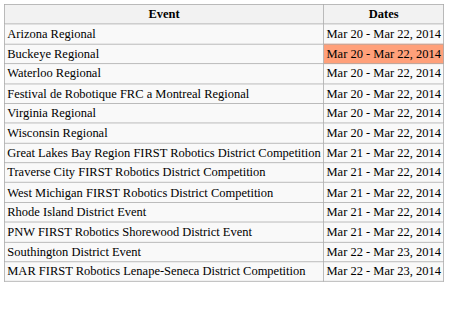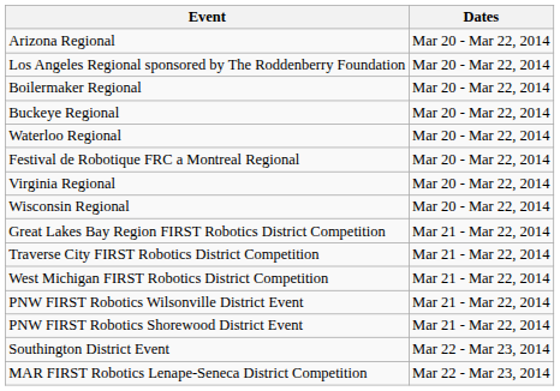+ row: Los Angeles Regional sponsored by The Roddenberry Foundation | Mar 20 - Mar 22, 2014
+ row: Boilermaker Regional | Mar 20 - Mar 22, 2014
Buckeye Regional | Dates: lightsalmon background -> no background
+ row: PNW FIRST Robotics Wilsonville District Event | Mar 21 - Mar 22, 2014
- row: Rhode Island District Event | Mar 21 - Mar 22, 2014
